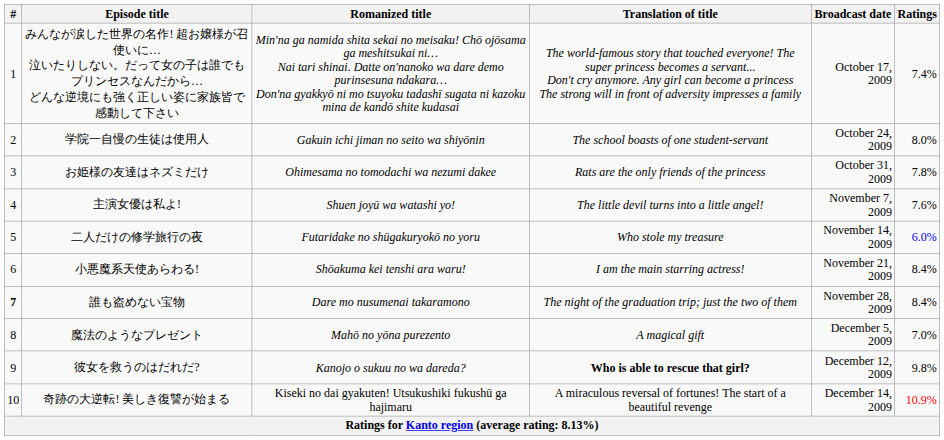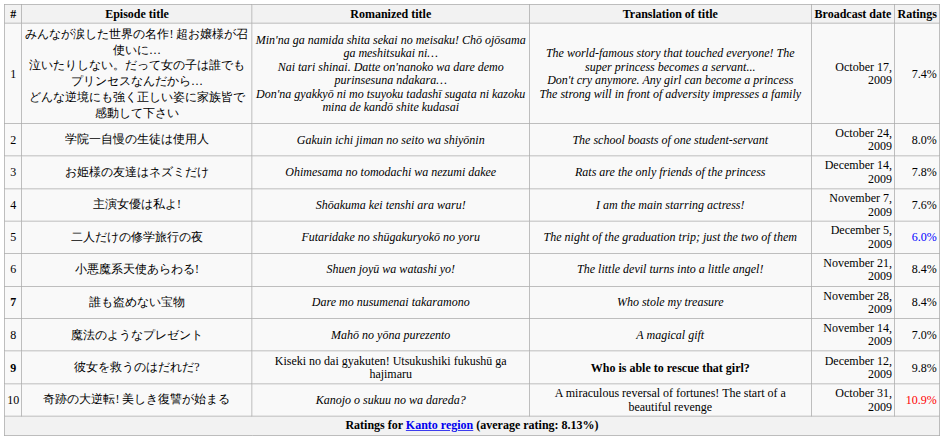お姫様の友達はネズミだけ | Broadcast date: October 31, 2009 -> December 14, 2009
主演女優は私よ! | Romanized title: Shuen joyū wa watashi yo! -> Shōakuma kei tenshi ara waru!
主演女優は私よ! | Translation of title: The little devil turns into a little angel! -> I am the main starring actress!
二人だけの修学旅行の夜 | Translation of title: Who stole my treasure -> The night of the graduation trip; just the two of them
二人だけの修学旅行の夜 | Broadcast date: November 14, 2009 -> December 5, 2009
小悪魔系天使あらわる! | Romanized title: Shōakuma kei tenshi ara waru! -> Shuen joyū wa watashi yo!
小悪魔系天使あらわる! | Translation of title: I am the main starring actress! -> The little devil turns into a little angel!
誰も盗めない宝物 | Translation of title: The night of the graduation trip; just the two of them -> Who stole my treasure
魔法のようなプレゼント | Broadcast date: December 5, 2009 -> November 14, 2009
彼女を救うのはだれだ? | #: normal -> bold
彼女を救うのはだれだ? | Romanized title: Kanojo o sukuu no wa dareda? -> Kiseki no dai gyakuten! Utsukushiki fukushū ga hajimaru
奇跡の大逆転! 美しき復讐が始まる | Romanized title: Kiseki no dai gyakuten! Utsukushiki fukushū ga hajimaru -> Kanojo o sukuu no wa dareda?
奇跡の大逆転! 美しき復讐が始まる | Broadcast date: December 14, 2009 -> October 31, 2009
